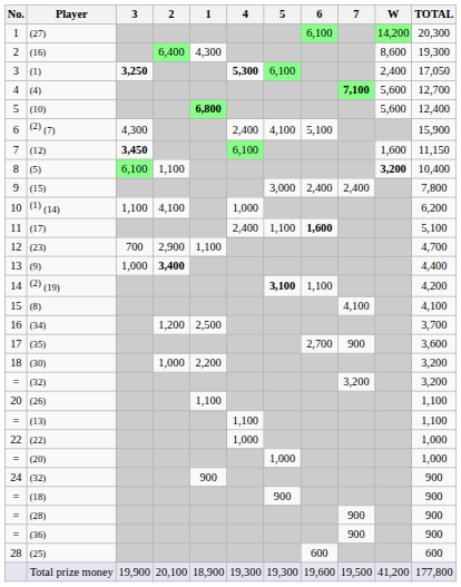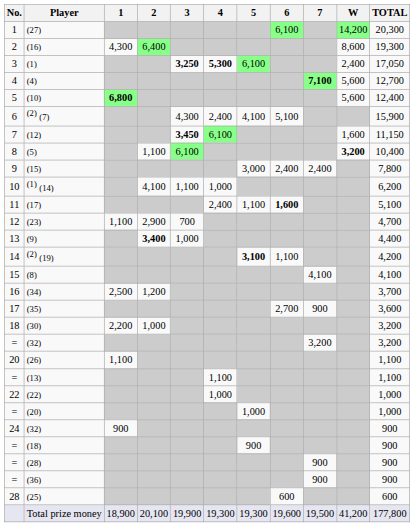columns swapped: 1 <-> 3
